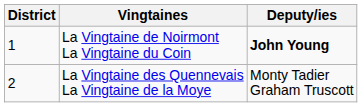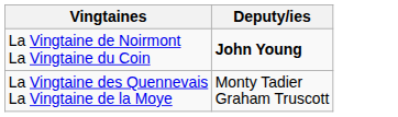- column: District | 1 | 2
